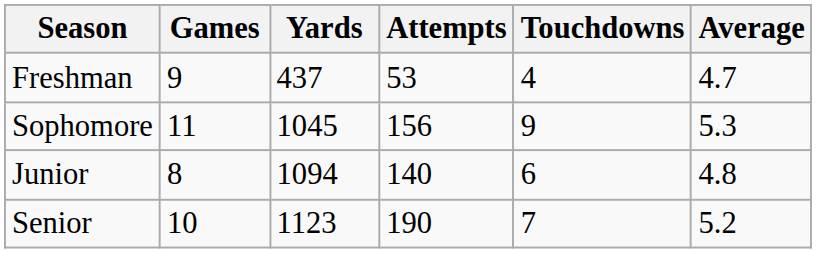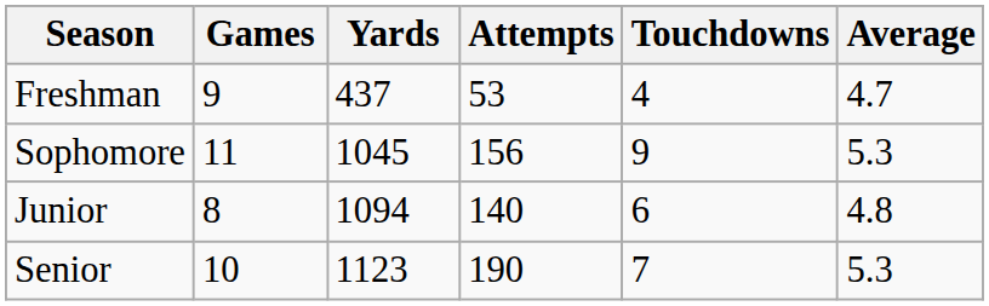Senior | Average: 5.2 -> 5.3
